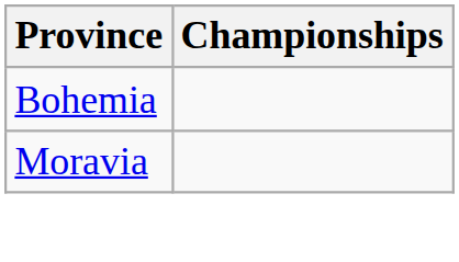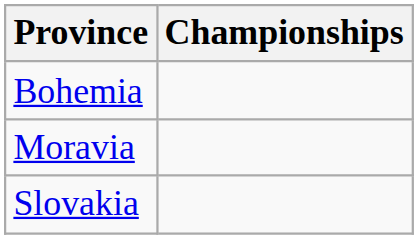+ row: Slovakia
